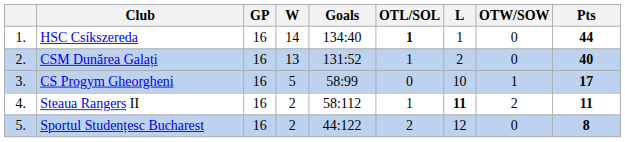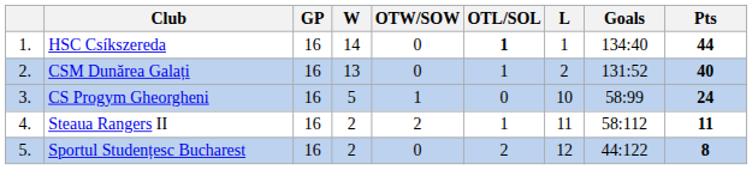columns swapped: OTW/SOW <-> Goals
CS Progym Gheorgheni | Pts: 17 -> 24
Steaua Rangers II | L: bold -> normal
